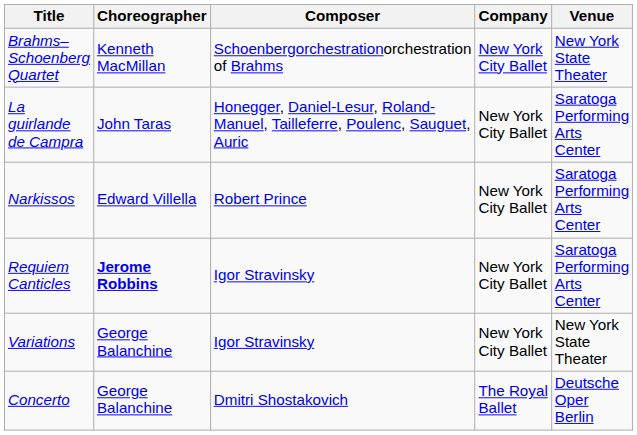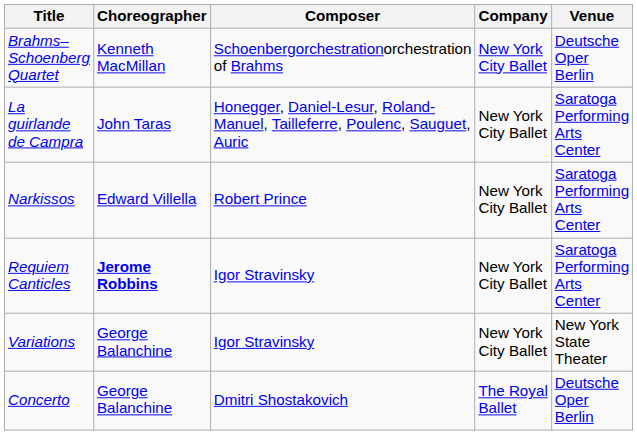Brahms–Schoenberg Quartet | Venue: New York State Theater -> Deutsche Oper Berlin
